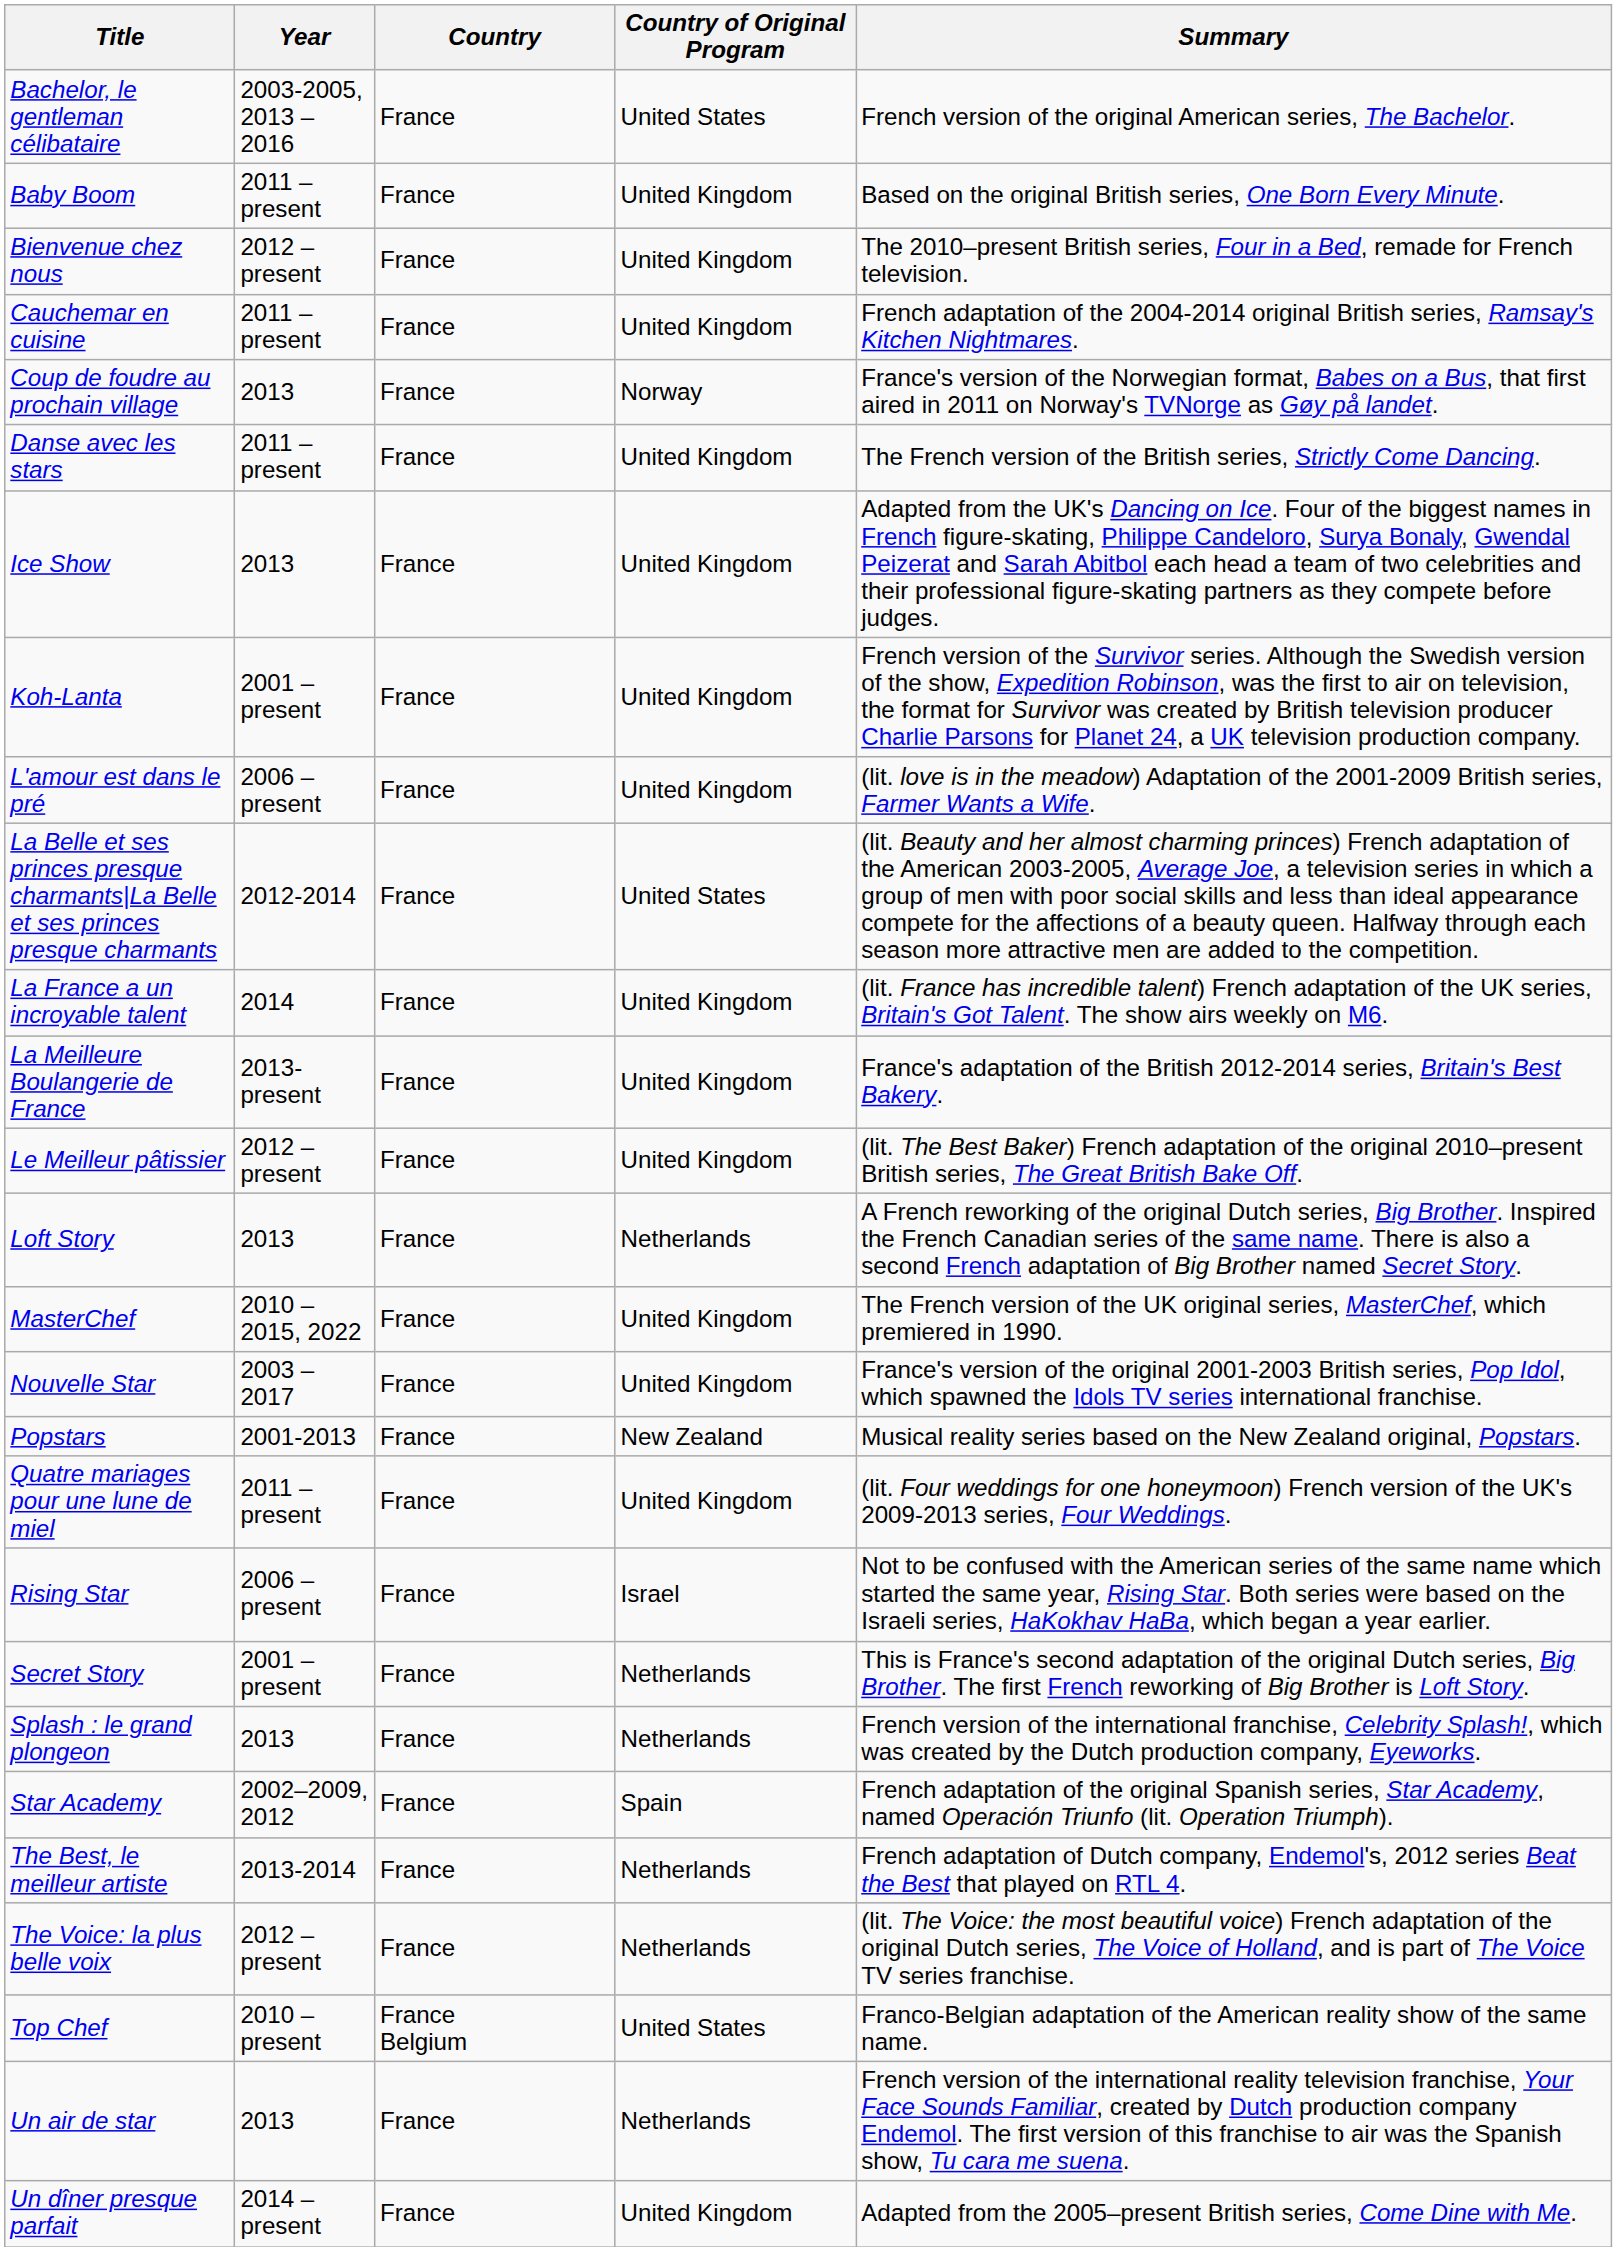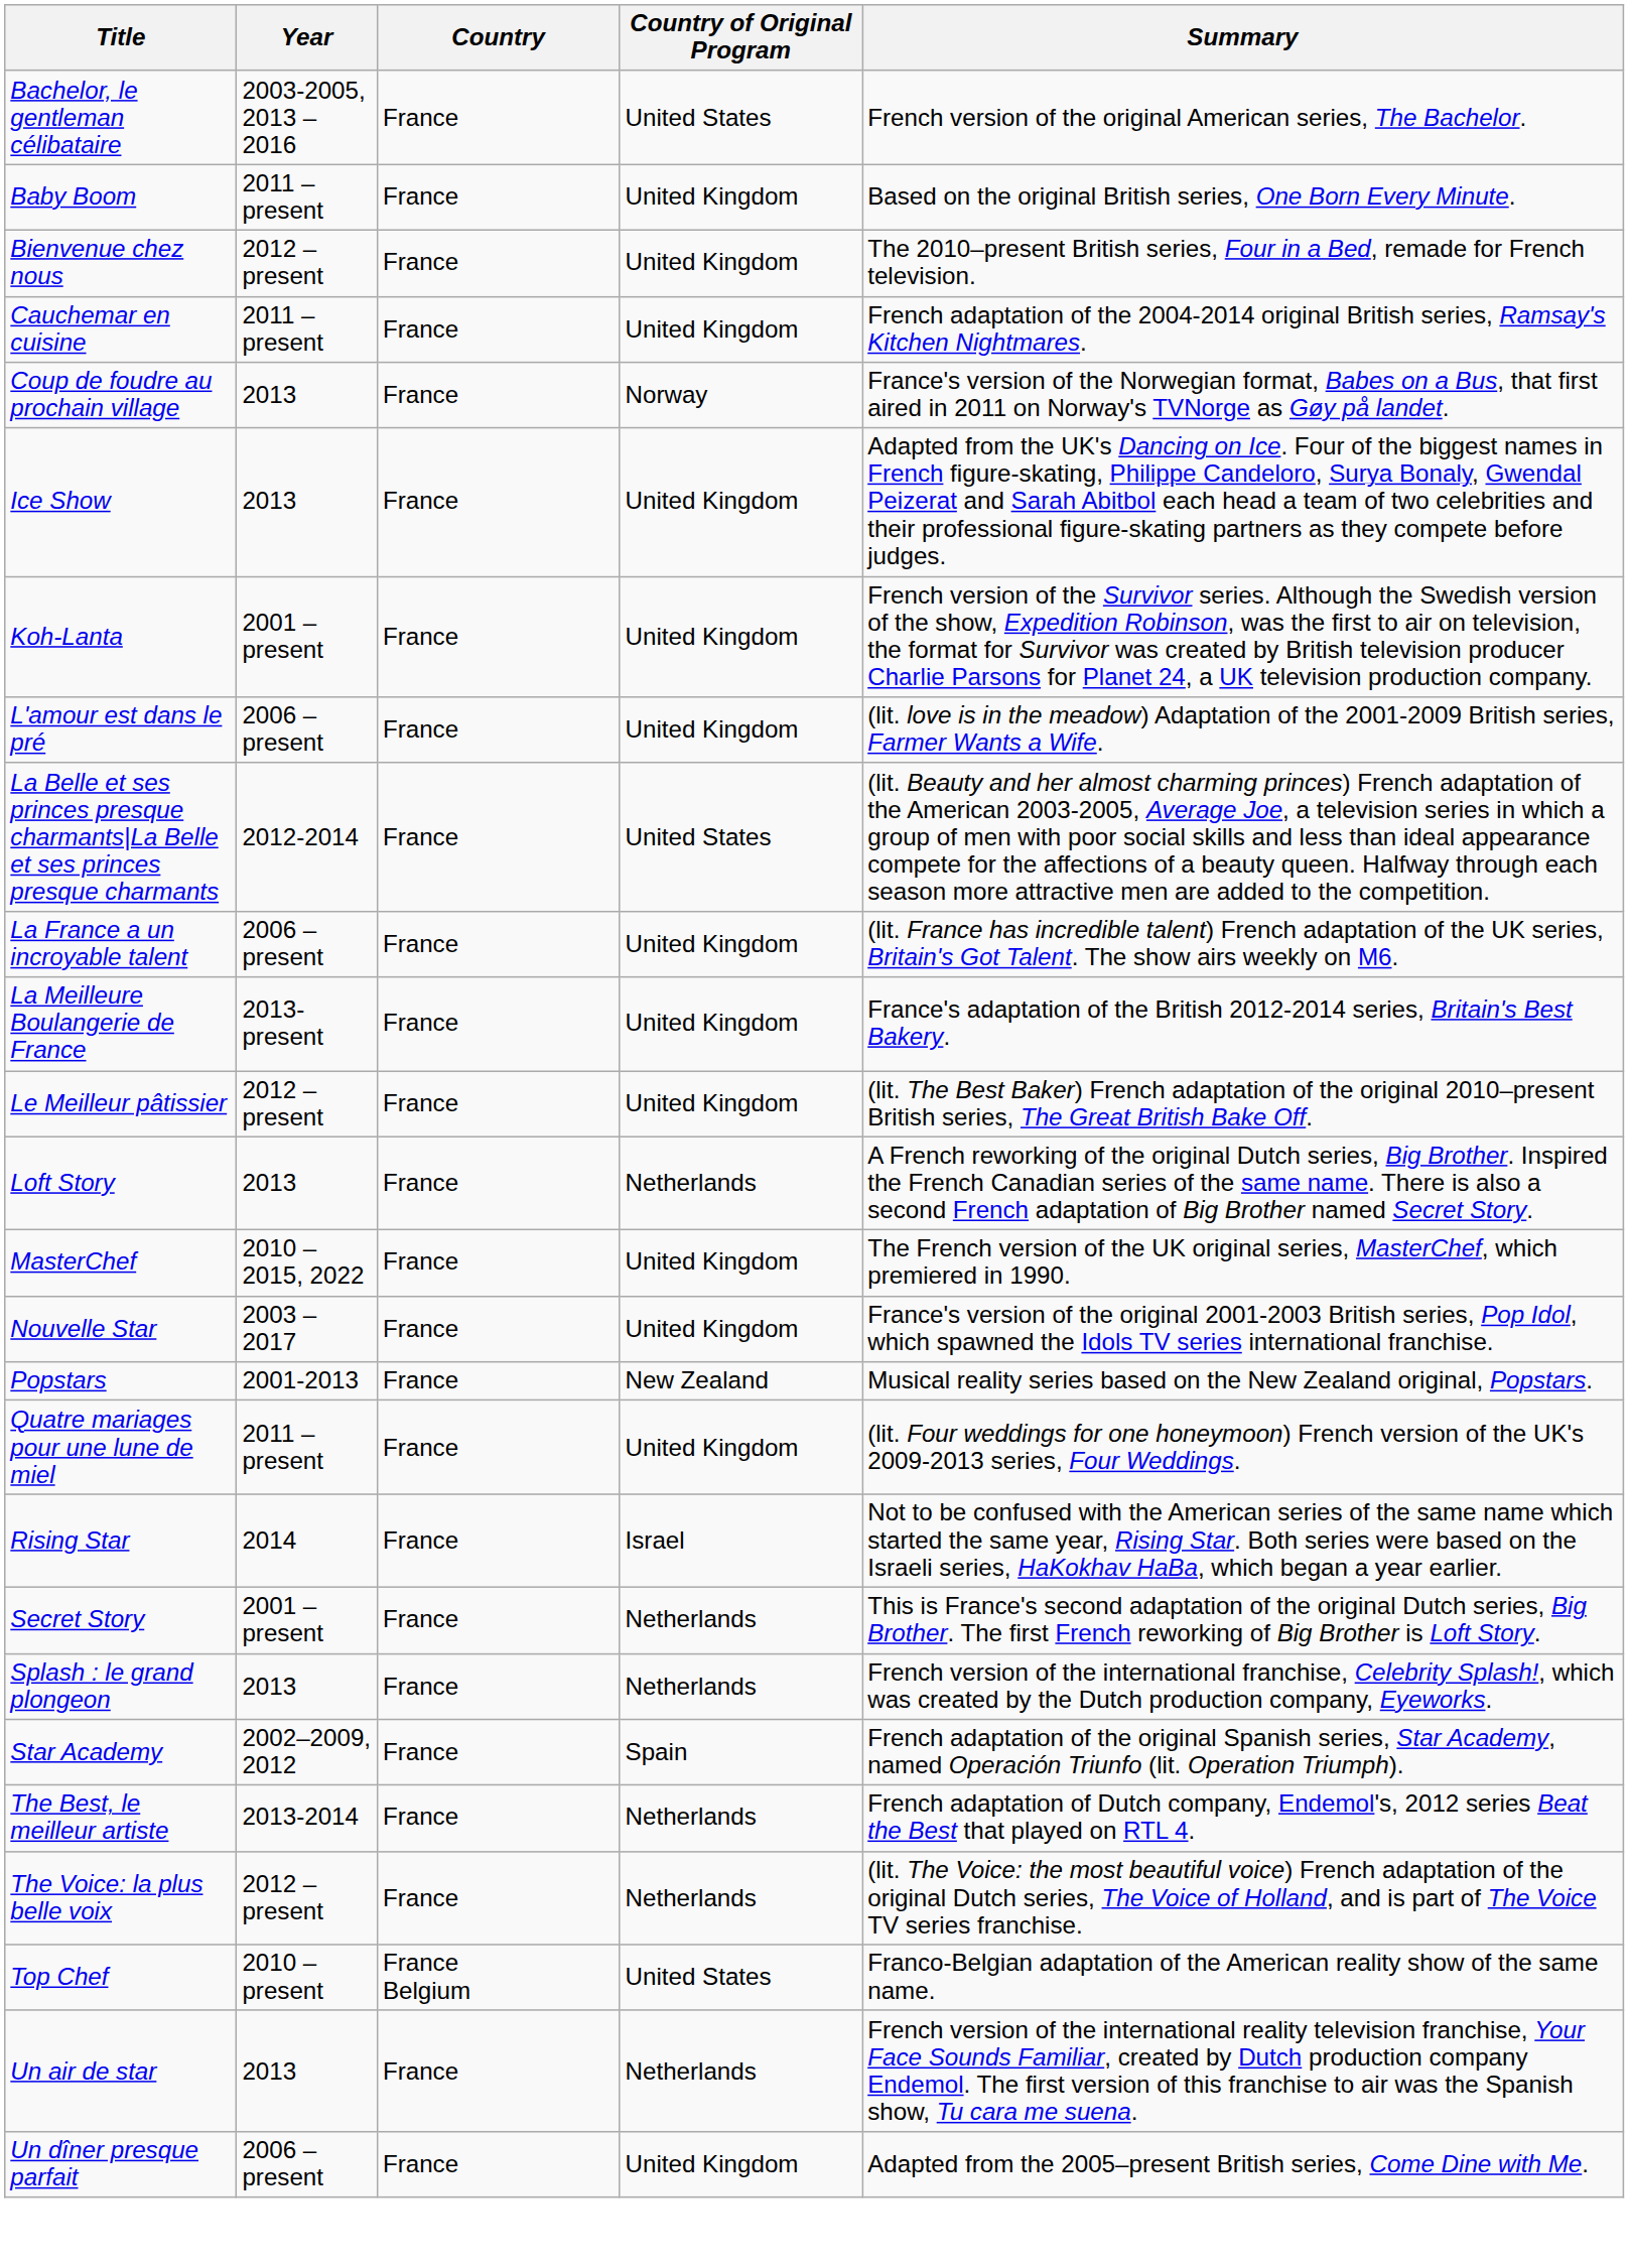- row: Danse avec les stars | 2011 – present | France | United Kingdom | The French version of the British series, Strictly Come Dancing.
La France a un incroyable talent | Year: 2014 -> 2006 – present
Rising Star | Year: 2006 – present -> 2014
Un dîner presque parfait | Year: 2014 – present -> 2006 – present
